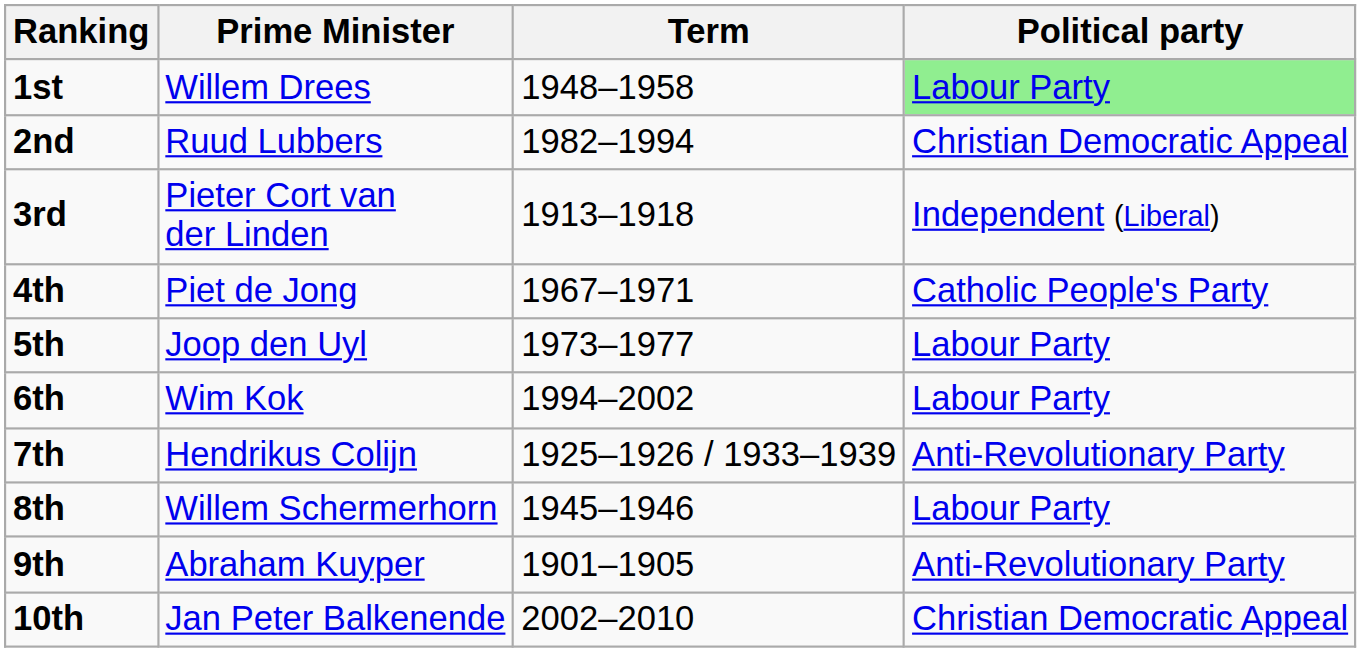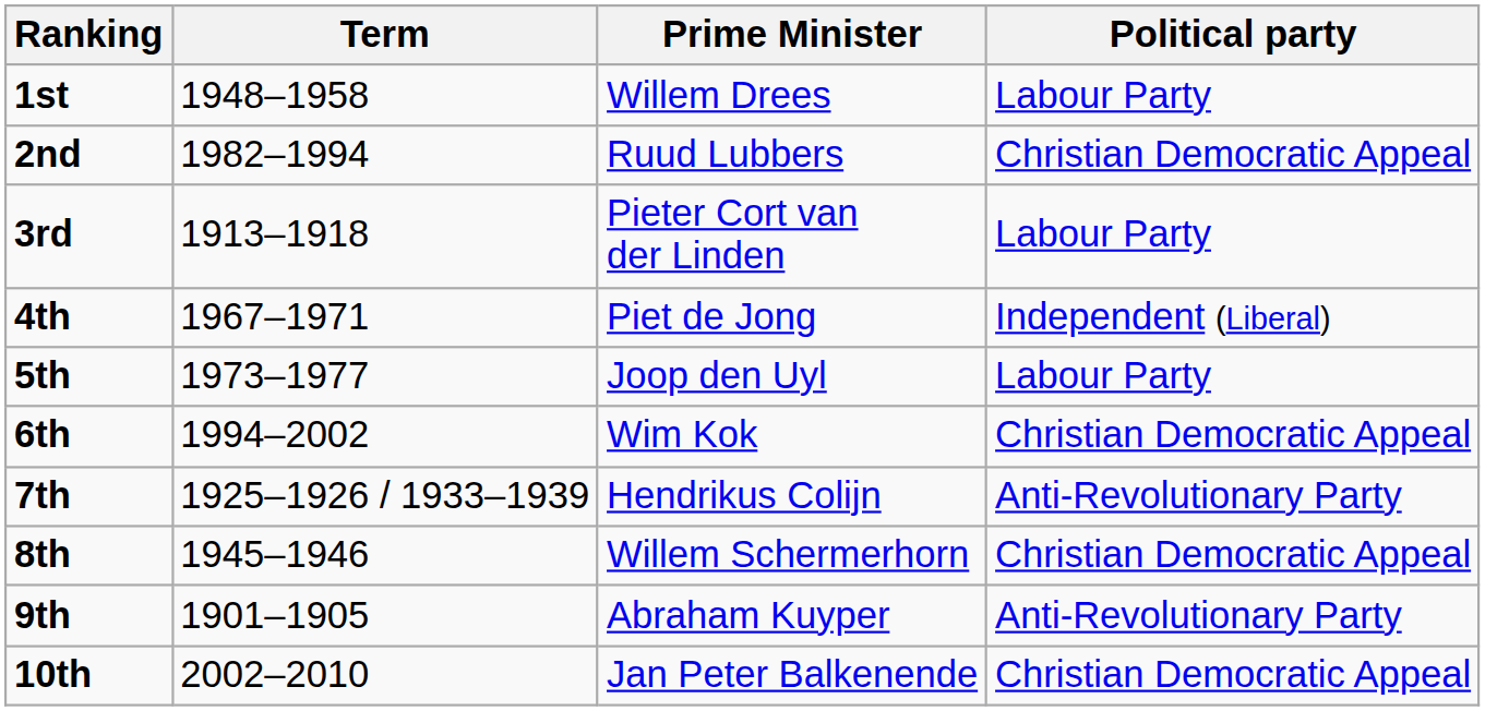columns swapped: Prime Minister <-> Term
1st | Political party: lightgreen background -> no background
3rd | Political party: Independent (Liberal) -> Labour Party
4th | Political party: Catholic People's Party -> Independent (Liberal)
6th | Political party: Labour Party -> Christian Democratic Appeal
8th | Political party: Labour Party -> Christian Democratic Appeal
